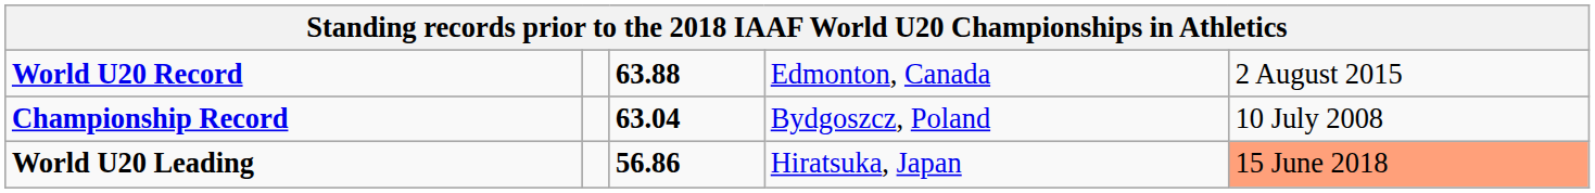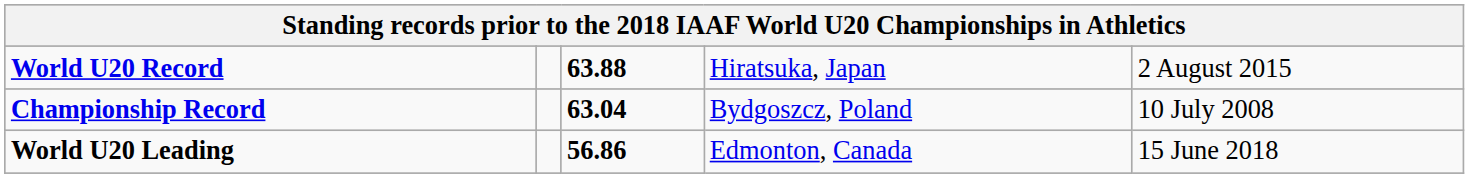World U20 Record | column 4: Edmonton, Canada -> Hiratsuka, Japan
World U20 Leading | column 4: Hiratsuka, Japan -> Edmonton, Canada
World U20 Leading | column 5: lightsalmon background -> no background
